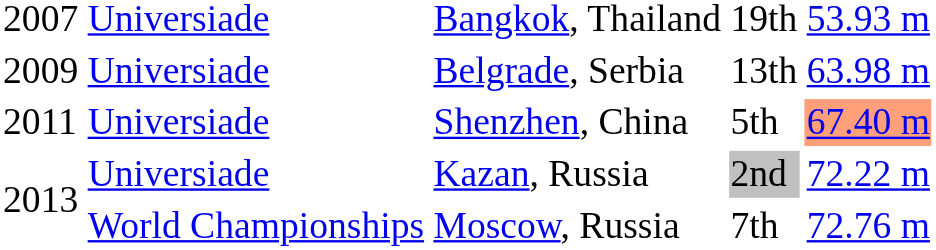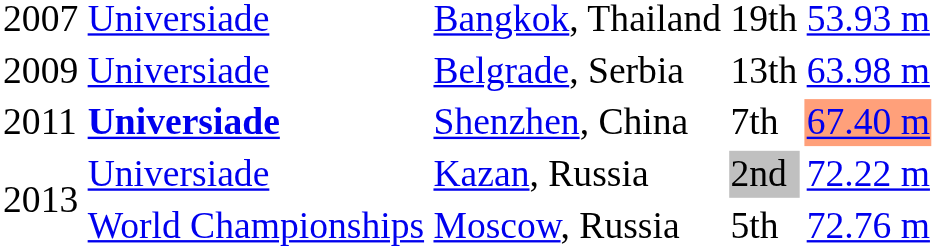Shenzhen, China | column 2: normal -> bold
Shenzhen, China | column 4: 5th -> 7th
Moscow, Russia | column 4: 7th -> 5th
